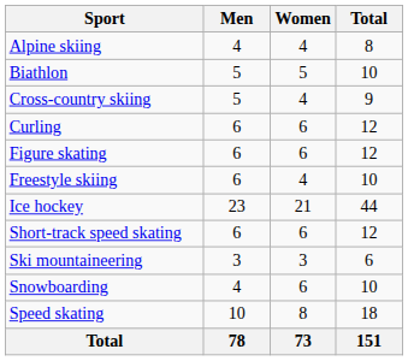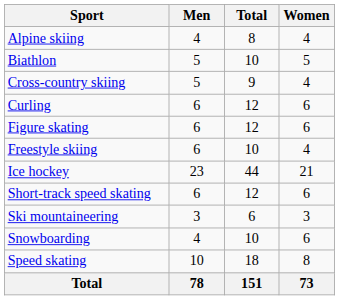columns swapped: Women <-> Total
